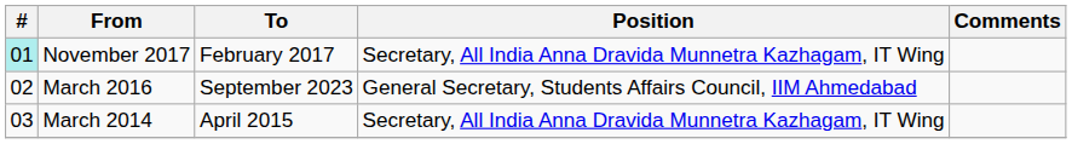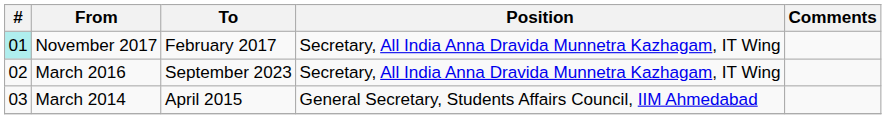March 2016 | Position: General Secretary, Students Affairs Council, IIM Ahmedabad -> Secretary, All India Anna Dravida Munnetra Kazhagam, IT Wing
March 2014 | Position: Secretary, All India Anna Dravida Munnetra Kazhagam, IT Wing -> General Secretary, Students Affairs Council, IIM Ahmedabad
